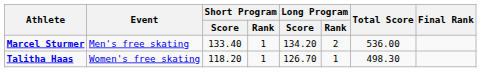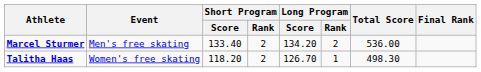Marcel Sturmer | Short Program / Rank: 1 -> 2
Talitha Haas | Short Program / Rank: 1 -> 2
